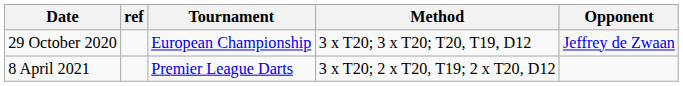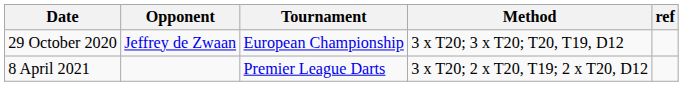columns swapped: Opponent <-> ref
